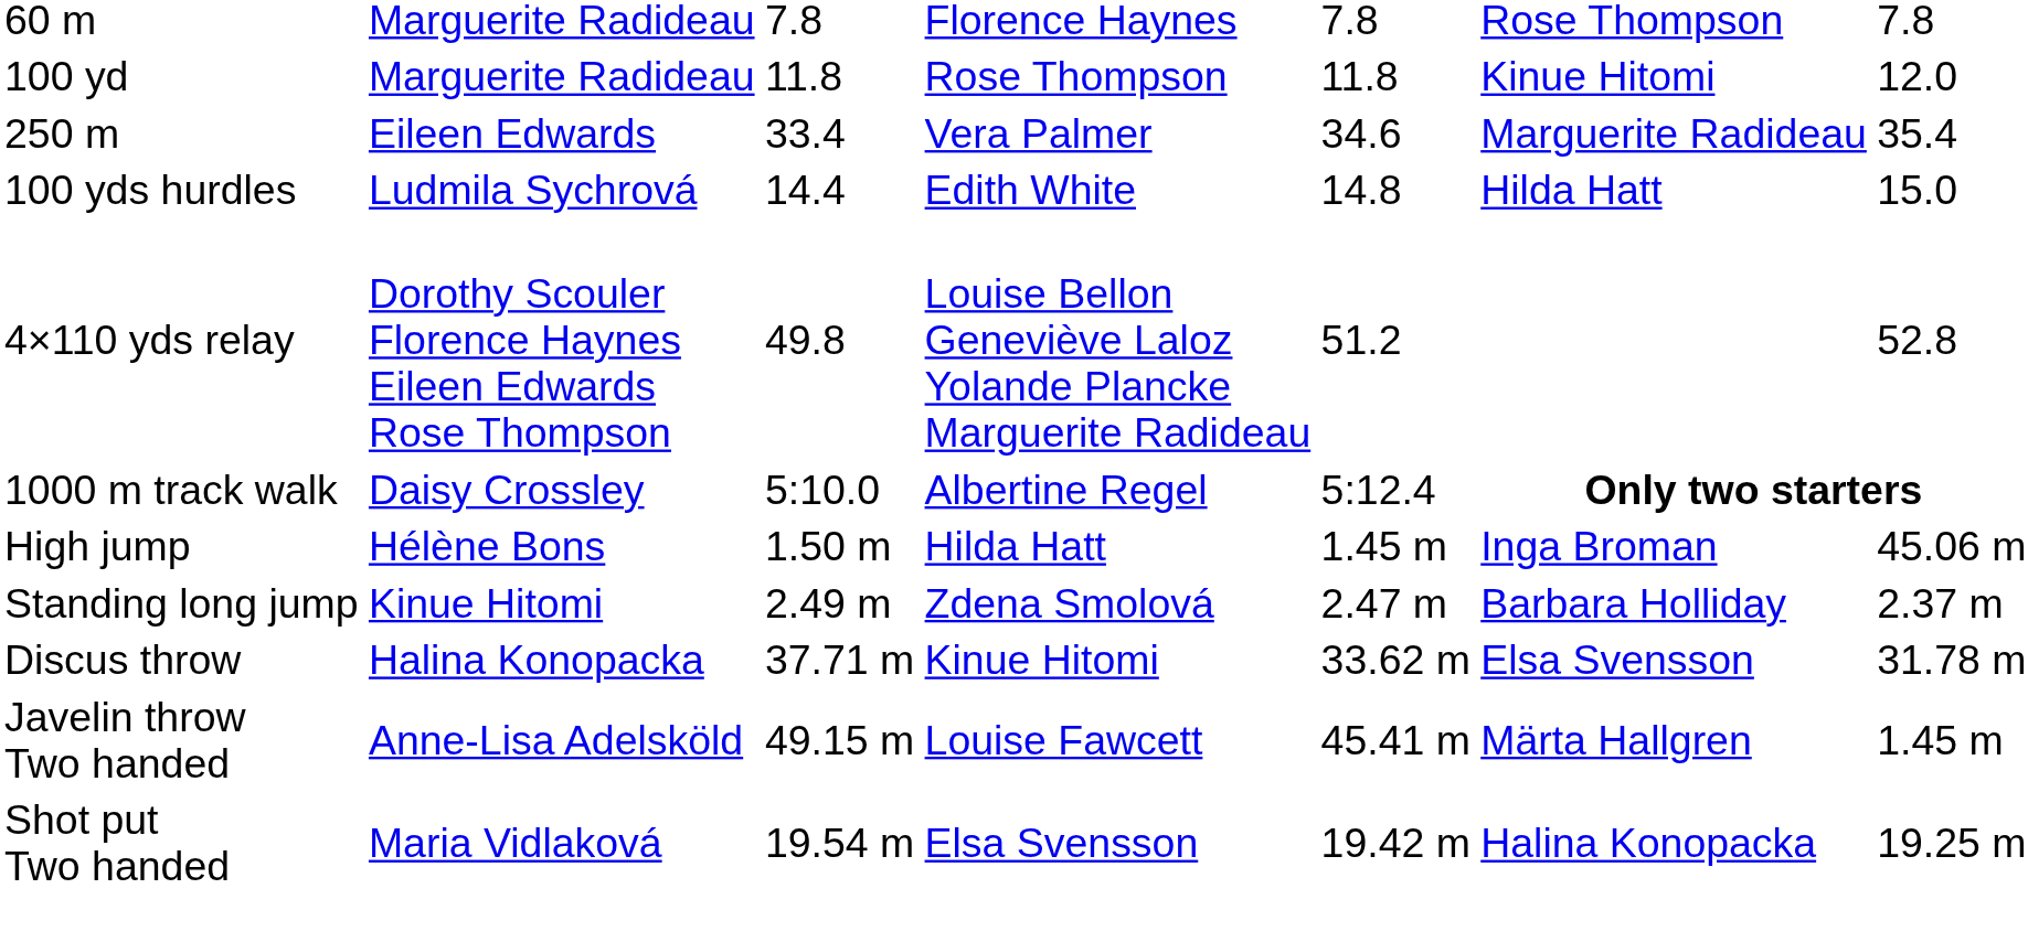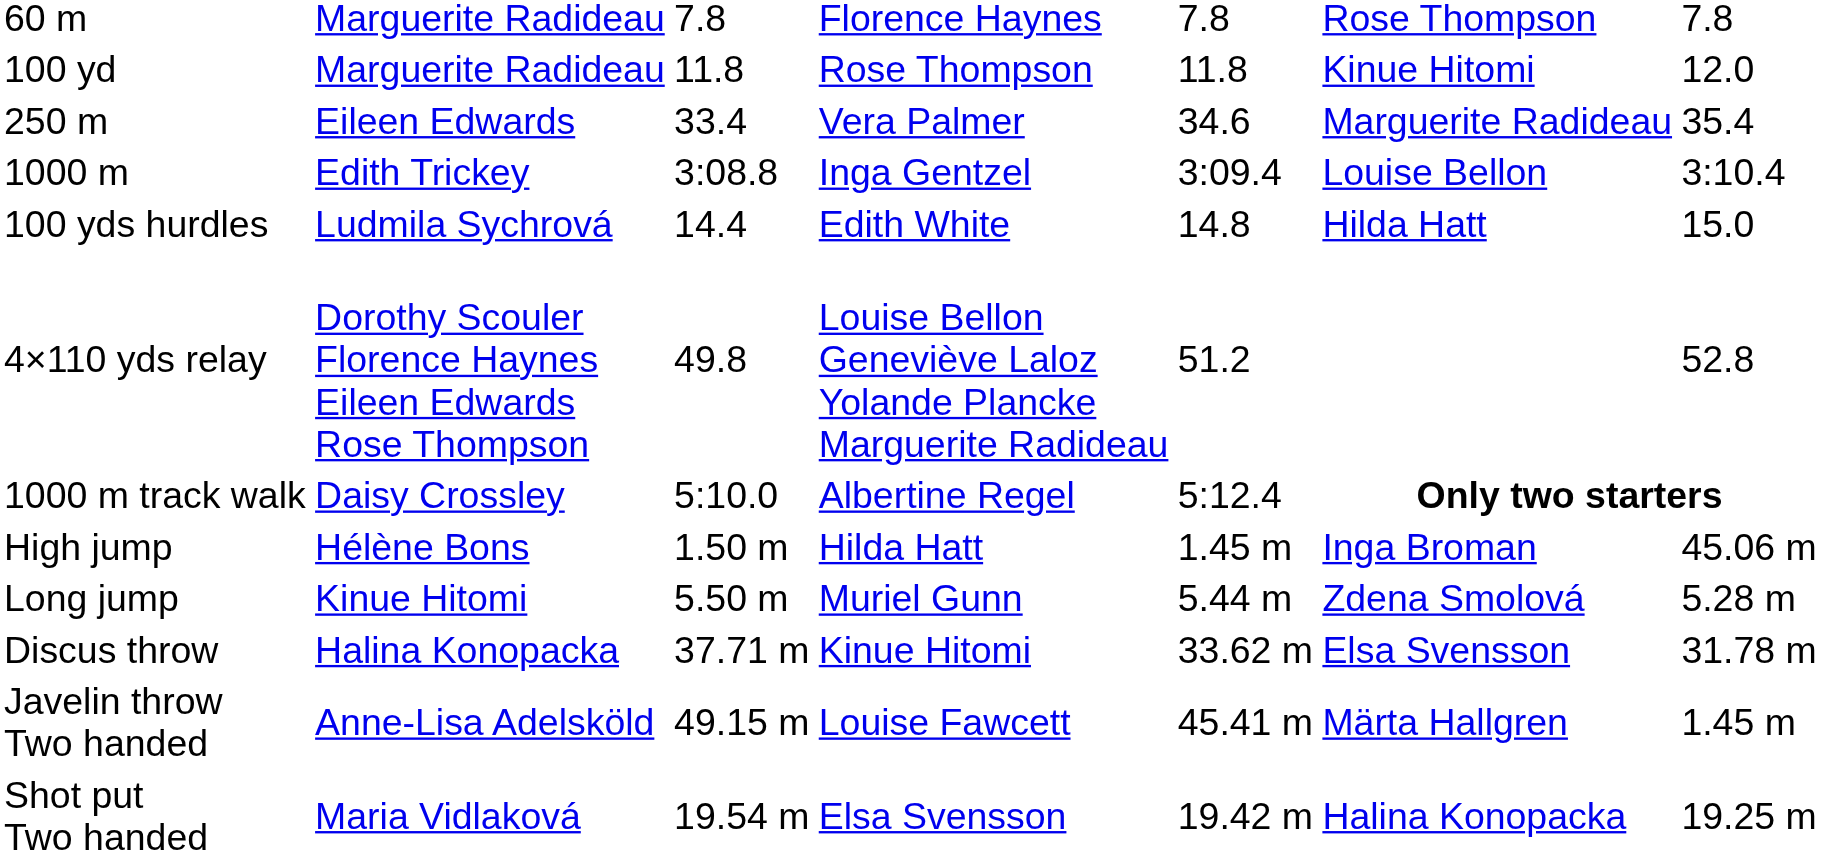+ row: 1000 m | Edith Trickey | 3:08.8 | Inga Gentzel | 3:09.4 | Louise Bellon | 3:10.4
+ row: Long jump | Kinue Hitomi | 5.50 m | Muriel Gunn | 5.44 m | Zdena Smolová | 5.28 m
- row: Standing long jump | Kinue Hitomi | 2.49 m | Zdena Smolová | 2.47 m | Barbara Holliday | 2.37 m
